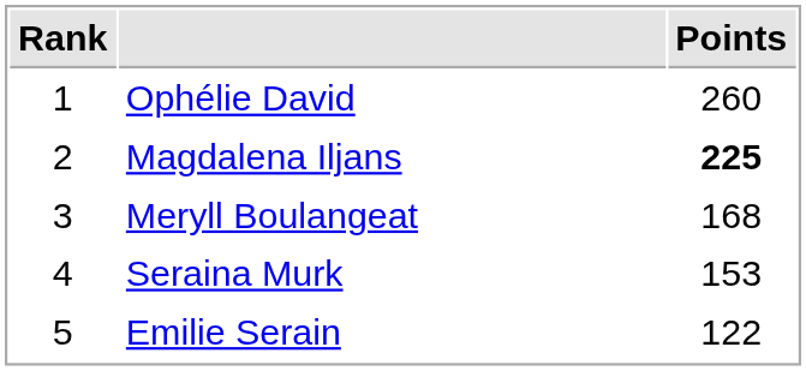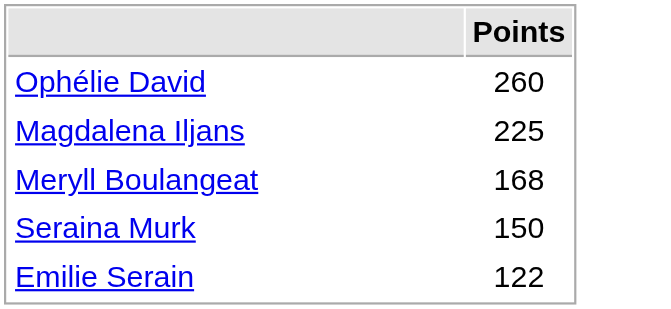- column: Rank | 1 | 2 | 3 | 4 | 5
Magdalena Iljans | Points: bold -> normal
Seraina Murk | Points: 153 -> 150
